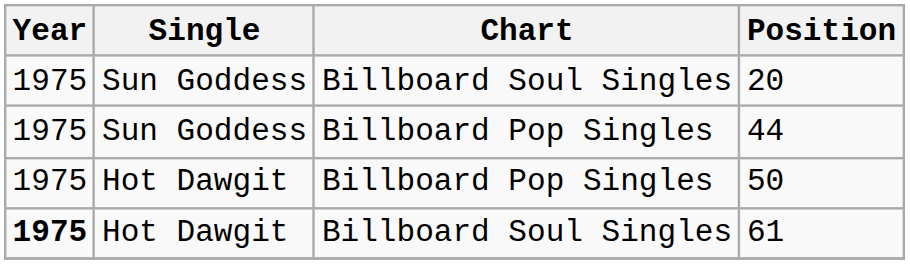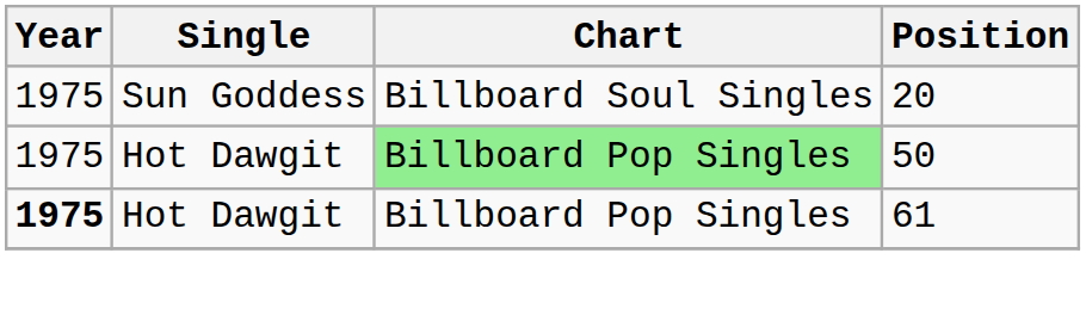- row: 1975 | Sun Goddess | Billboard Pop Singles | 44
50 | Chart: no background -> lightgreen background
61 | Chart: Billboard Soul Singles -> Billboard Pop Singles
